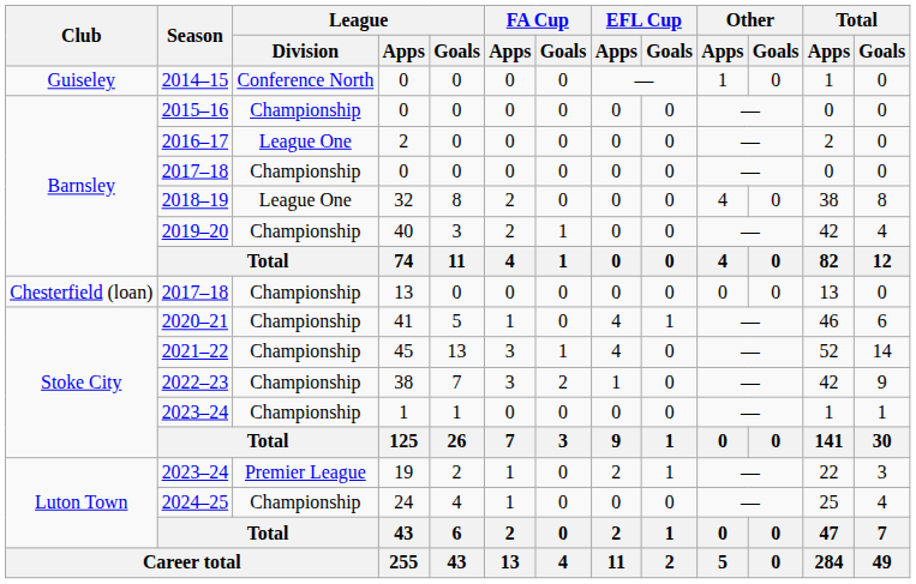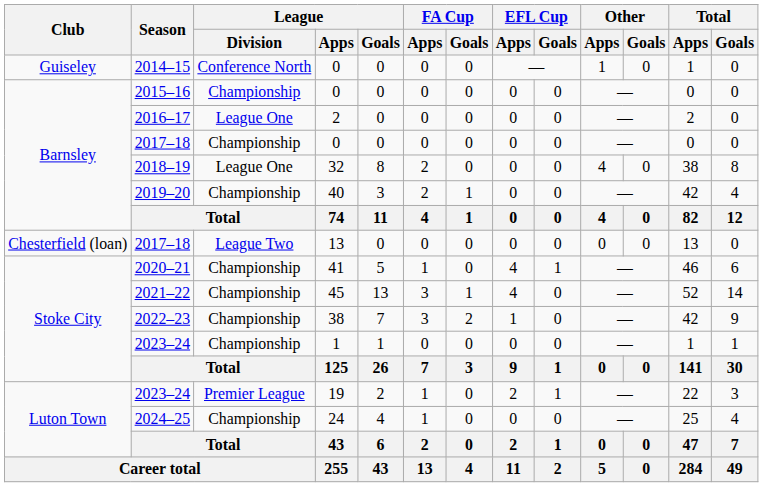2017–18 / 13 | League / Division: Championship -> League Two
